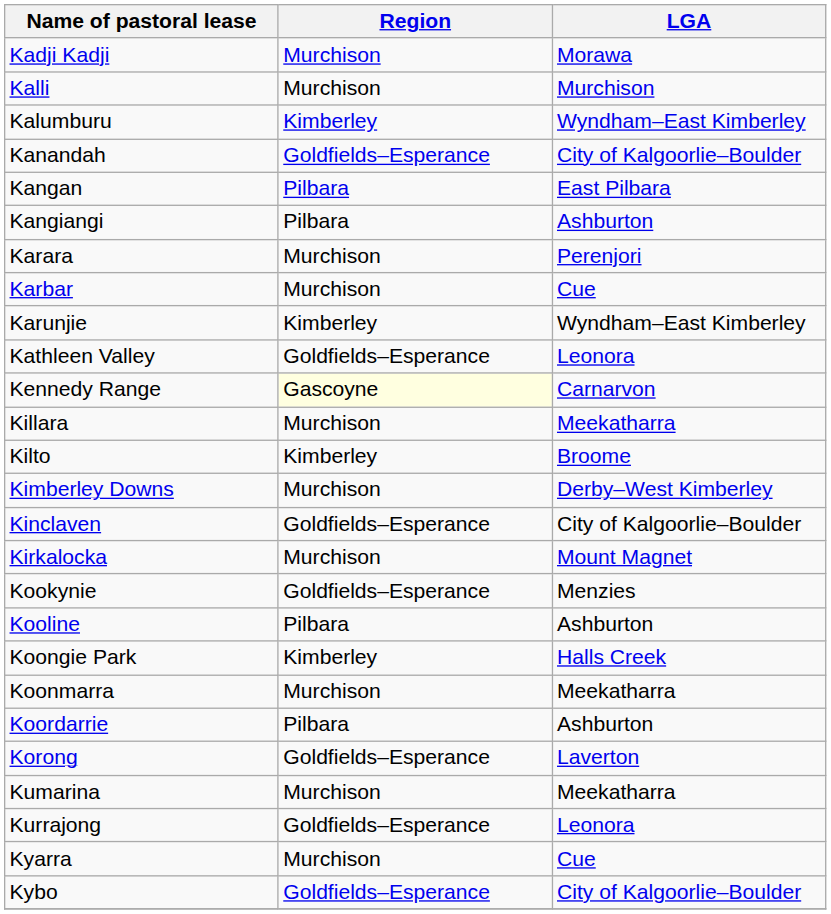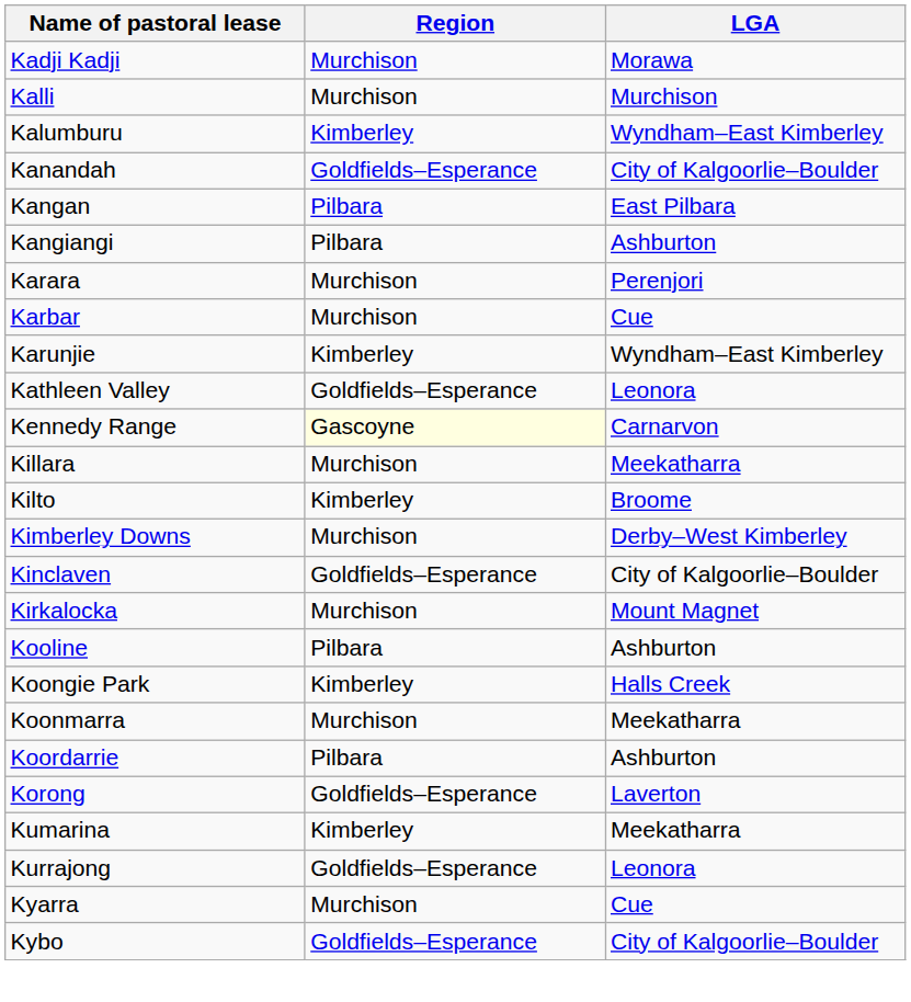- row: Kookynie | Goldfields–Esperance | Menzies
Kumarina | Region: Murchison -> Kimberley
